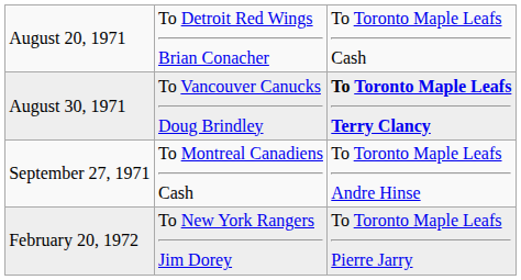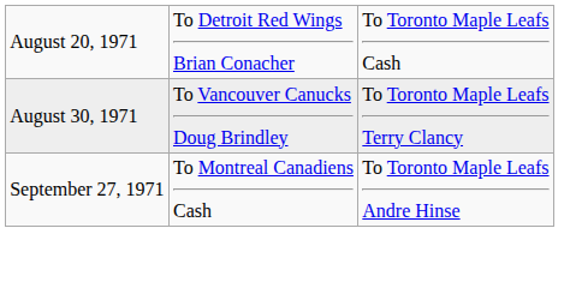August 30, 1971 | column 3: bold -> normal
- row: February 20, 1972 | To New York Rangers Jim Dorey | To Toronto Maple Leafs Pierre Jarry
